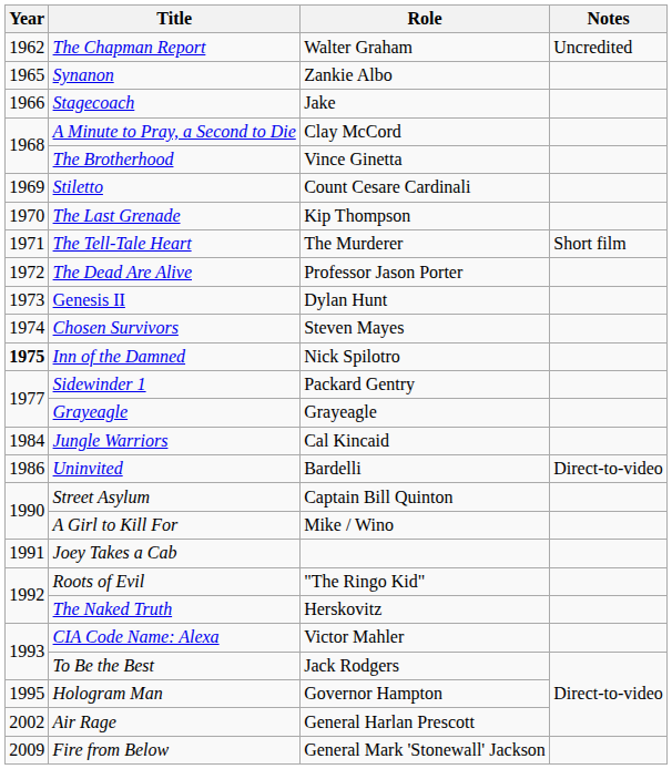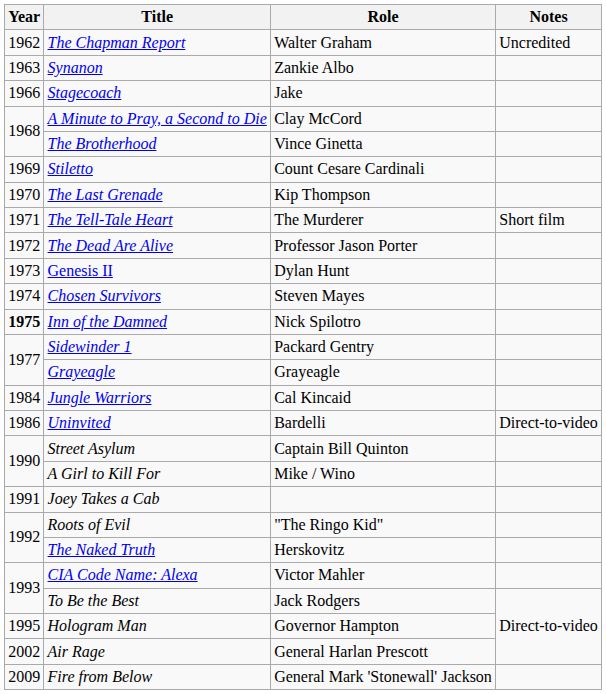Synanon | Year: 1965 -> 1963
